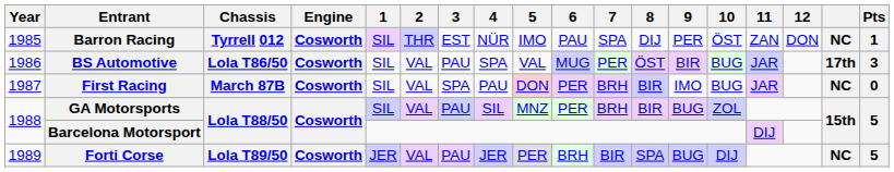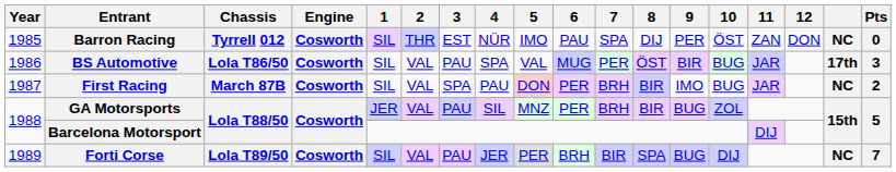Barron Racing | Pts: 1 -> 0
First Racing | Pts: 0 -> 2
GA Motorsports | 1: SIL -> JER
Forti Corse | 1: JER -> SIL
Forti Corse | Pts: 5 -> 7
